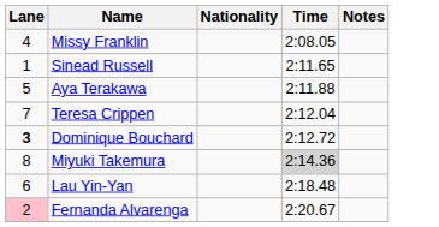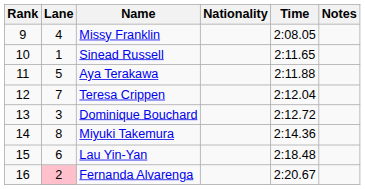+ column: Rank | 9 | 10 | 11 | 12 | 13 | 14 | 15 | 16
Dominique Bouchard | Lane: bold -> normal
Miyuki Takemura | Time: lightgrey background -> no background
